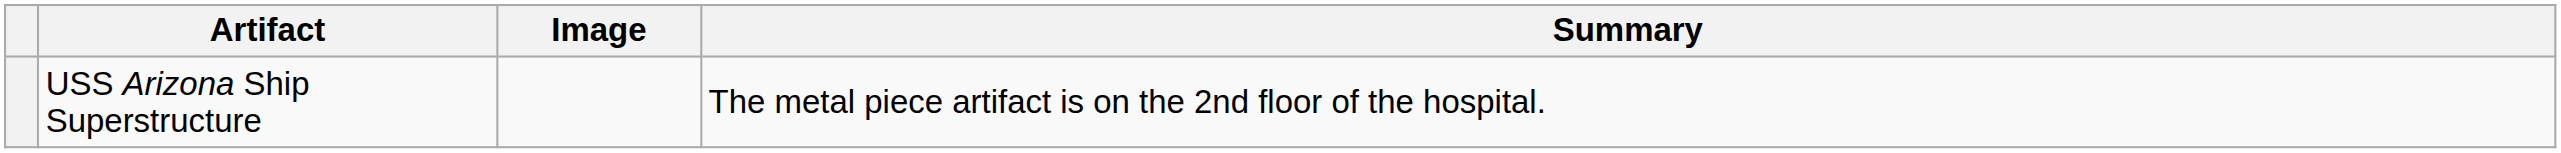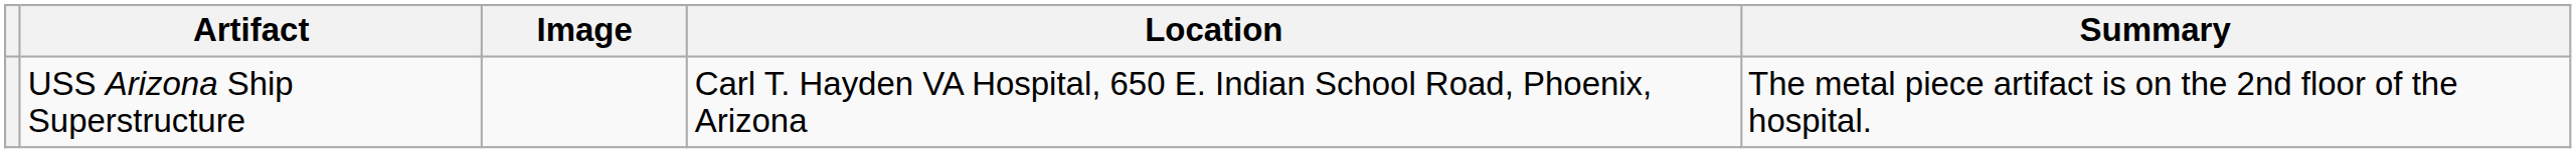+ column: Location | Carl T. Hayden VA Hospital, 650 E. Indian School Road, Phoenix, Arizona
